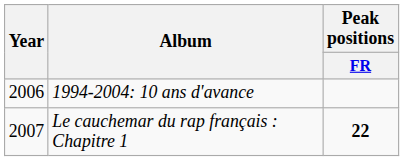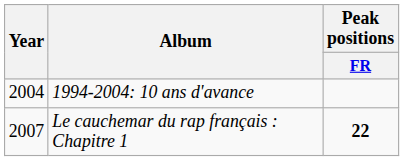1994-2004: 10 ans d'avance | Year: 2006 -> 2004
